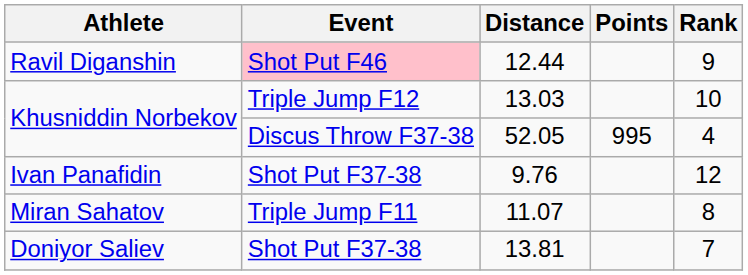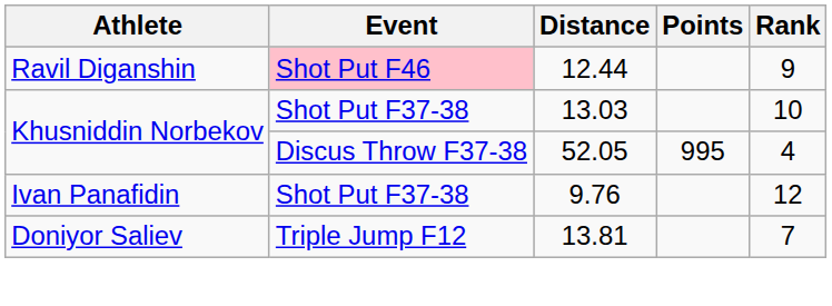13.03 | Event: Triple Jump F12 -> Shot Put F37-38
- row: Miran Sahatov | Triple Jump F11 | 11.07 | 8
13.81 | Event: Shot Put F37-38 -> Triple Jump F12
